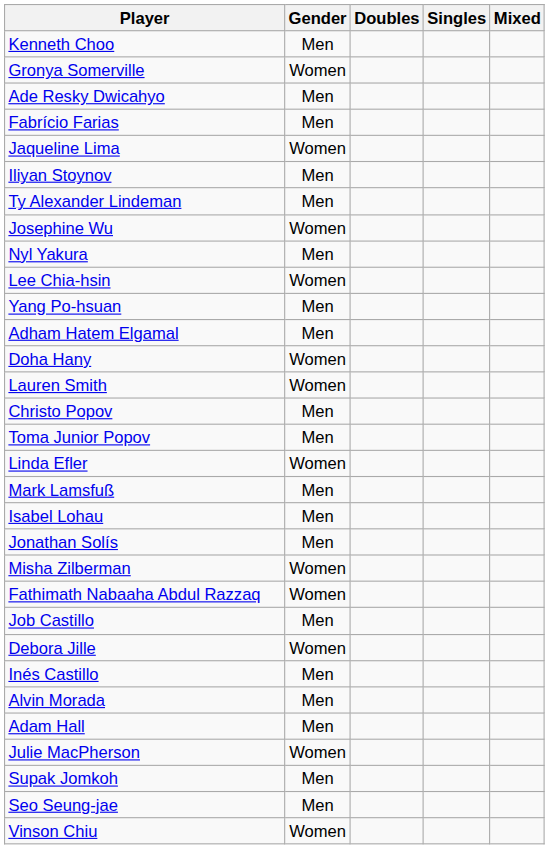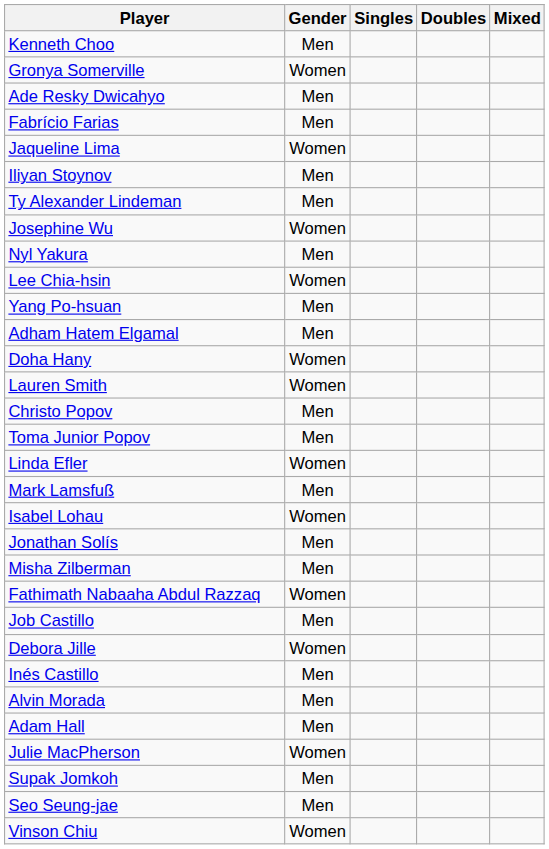columns swapped: Singles <-> Doubles
Isabel Lohau | Gender: Men -> Women
Misha Zilberman | Gender: Women -> Men
